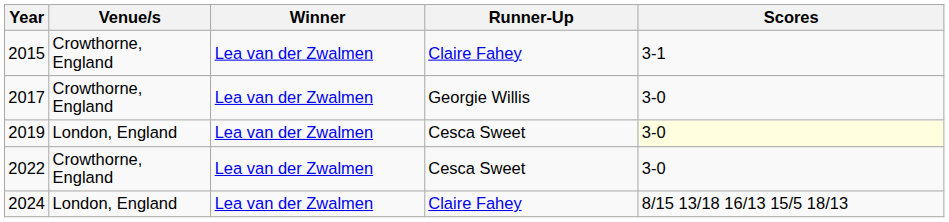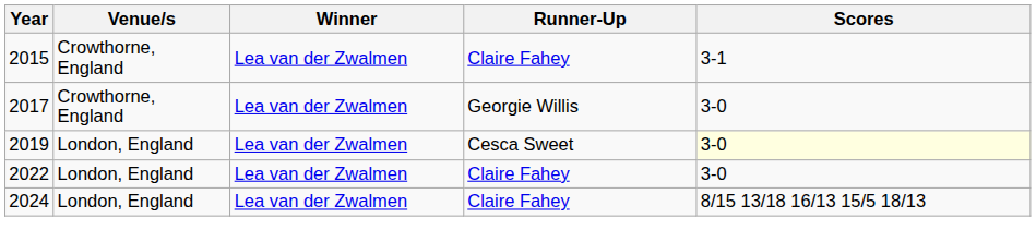2022 | Venue/s: Crowthorne, England -> London, England
2022 | Runner-Up: Cesca Sweet -> Claire Fahey
